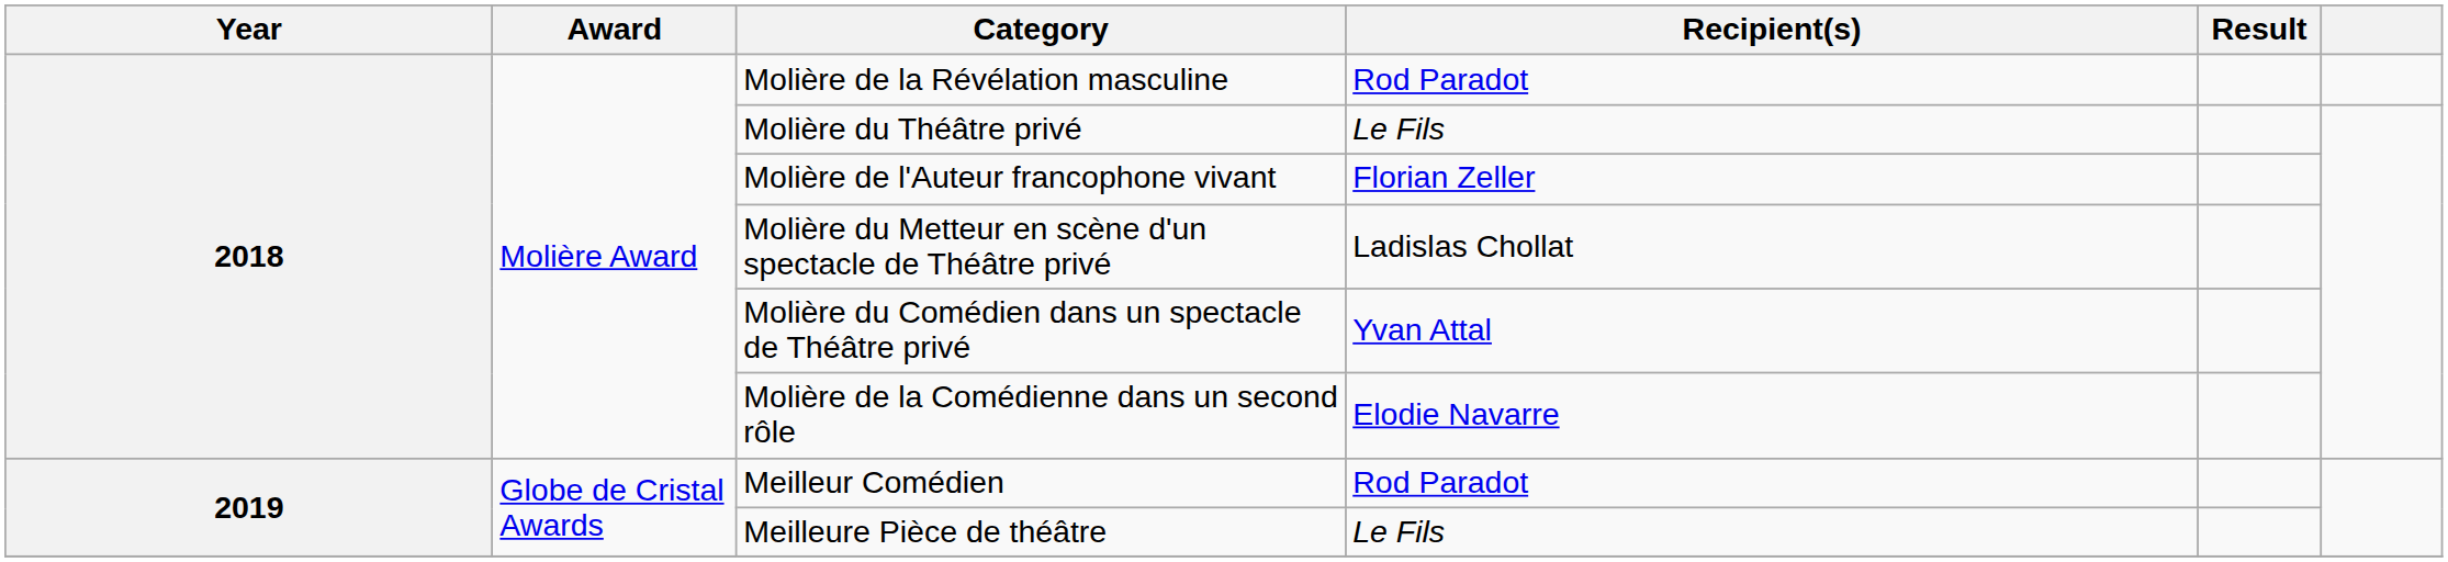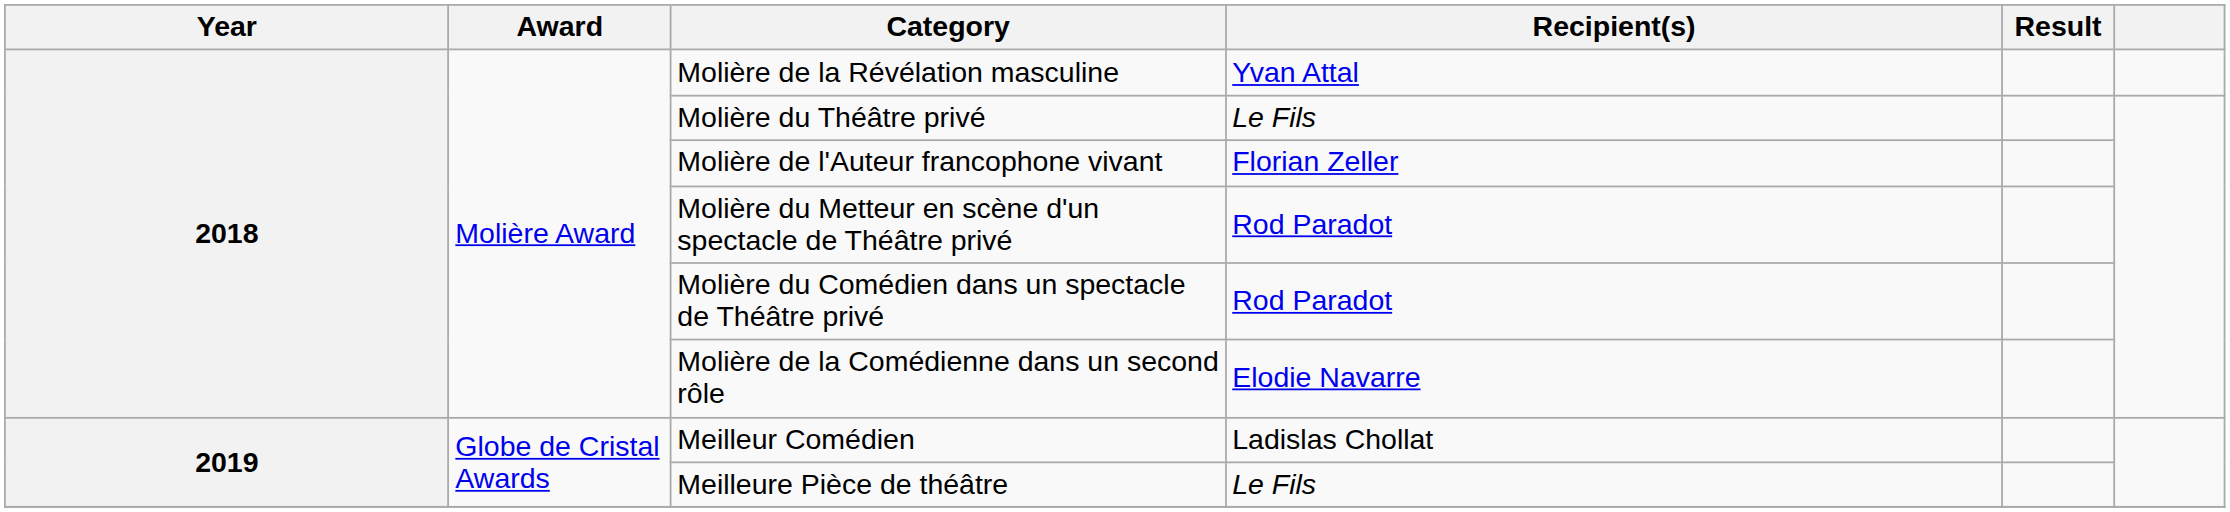Molière de la Révélation masculine | Recipient(s): Rod Paradot -> Yvan Attal
Molière du Metteur en scène d'un spectacle de Théâtre privé | Recipient(s): Ladislas Chollat -> Rod Paradot
Molière du Comédien dans un spectacle de Théâtre privé | Recipient(s): Yvan Attal -> Rod Paradot
Meilleur Comédien | Recipient(s): Rod Paradot -> Ladislas Chollat
